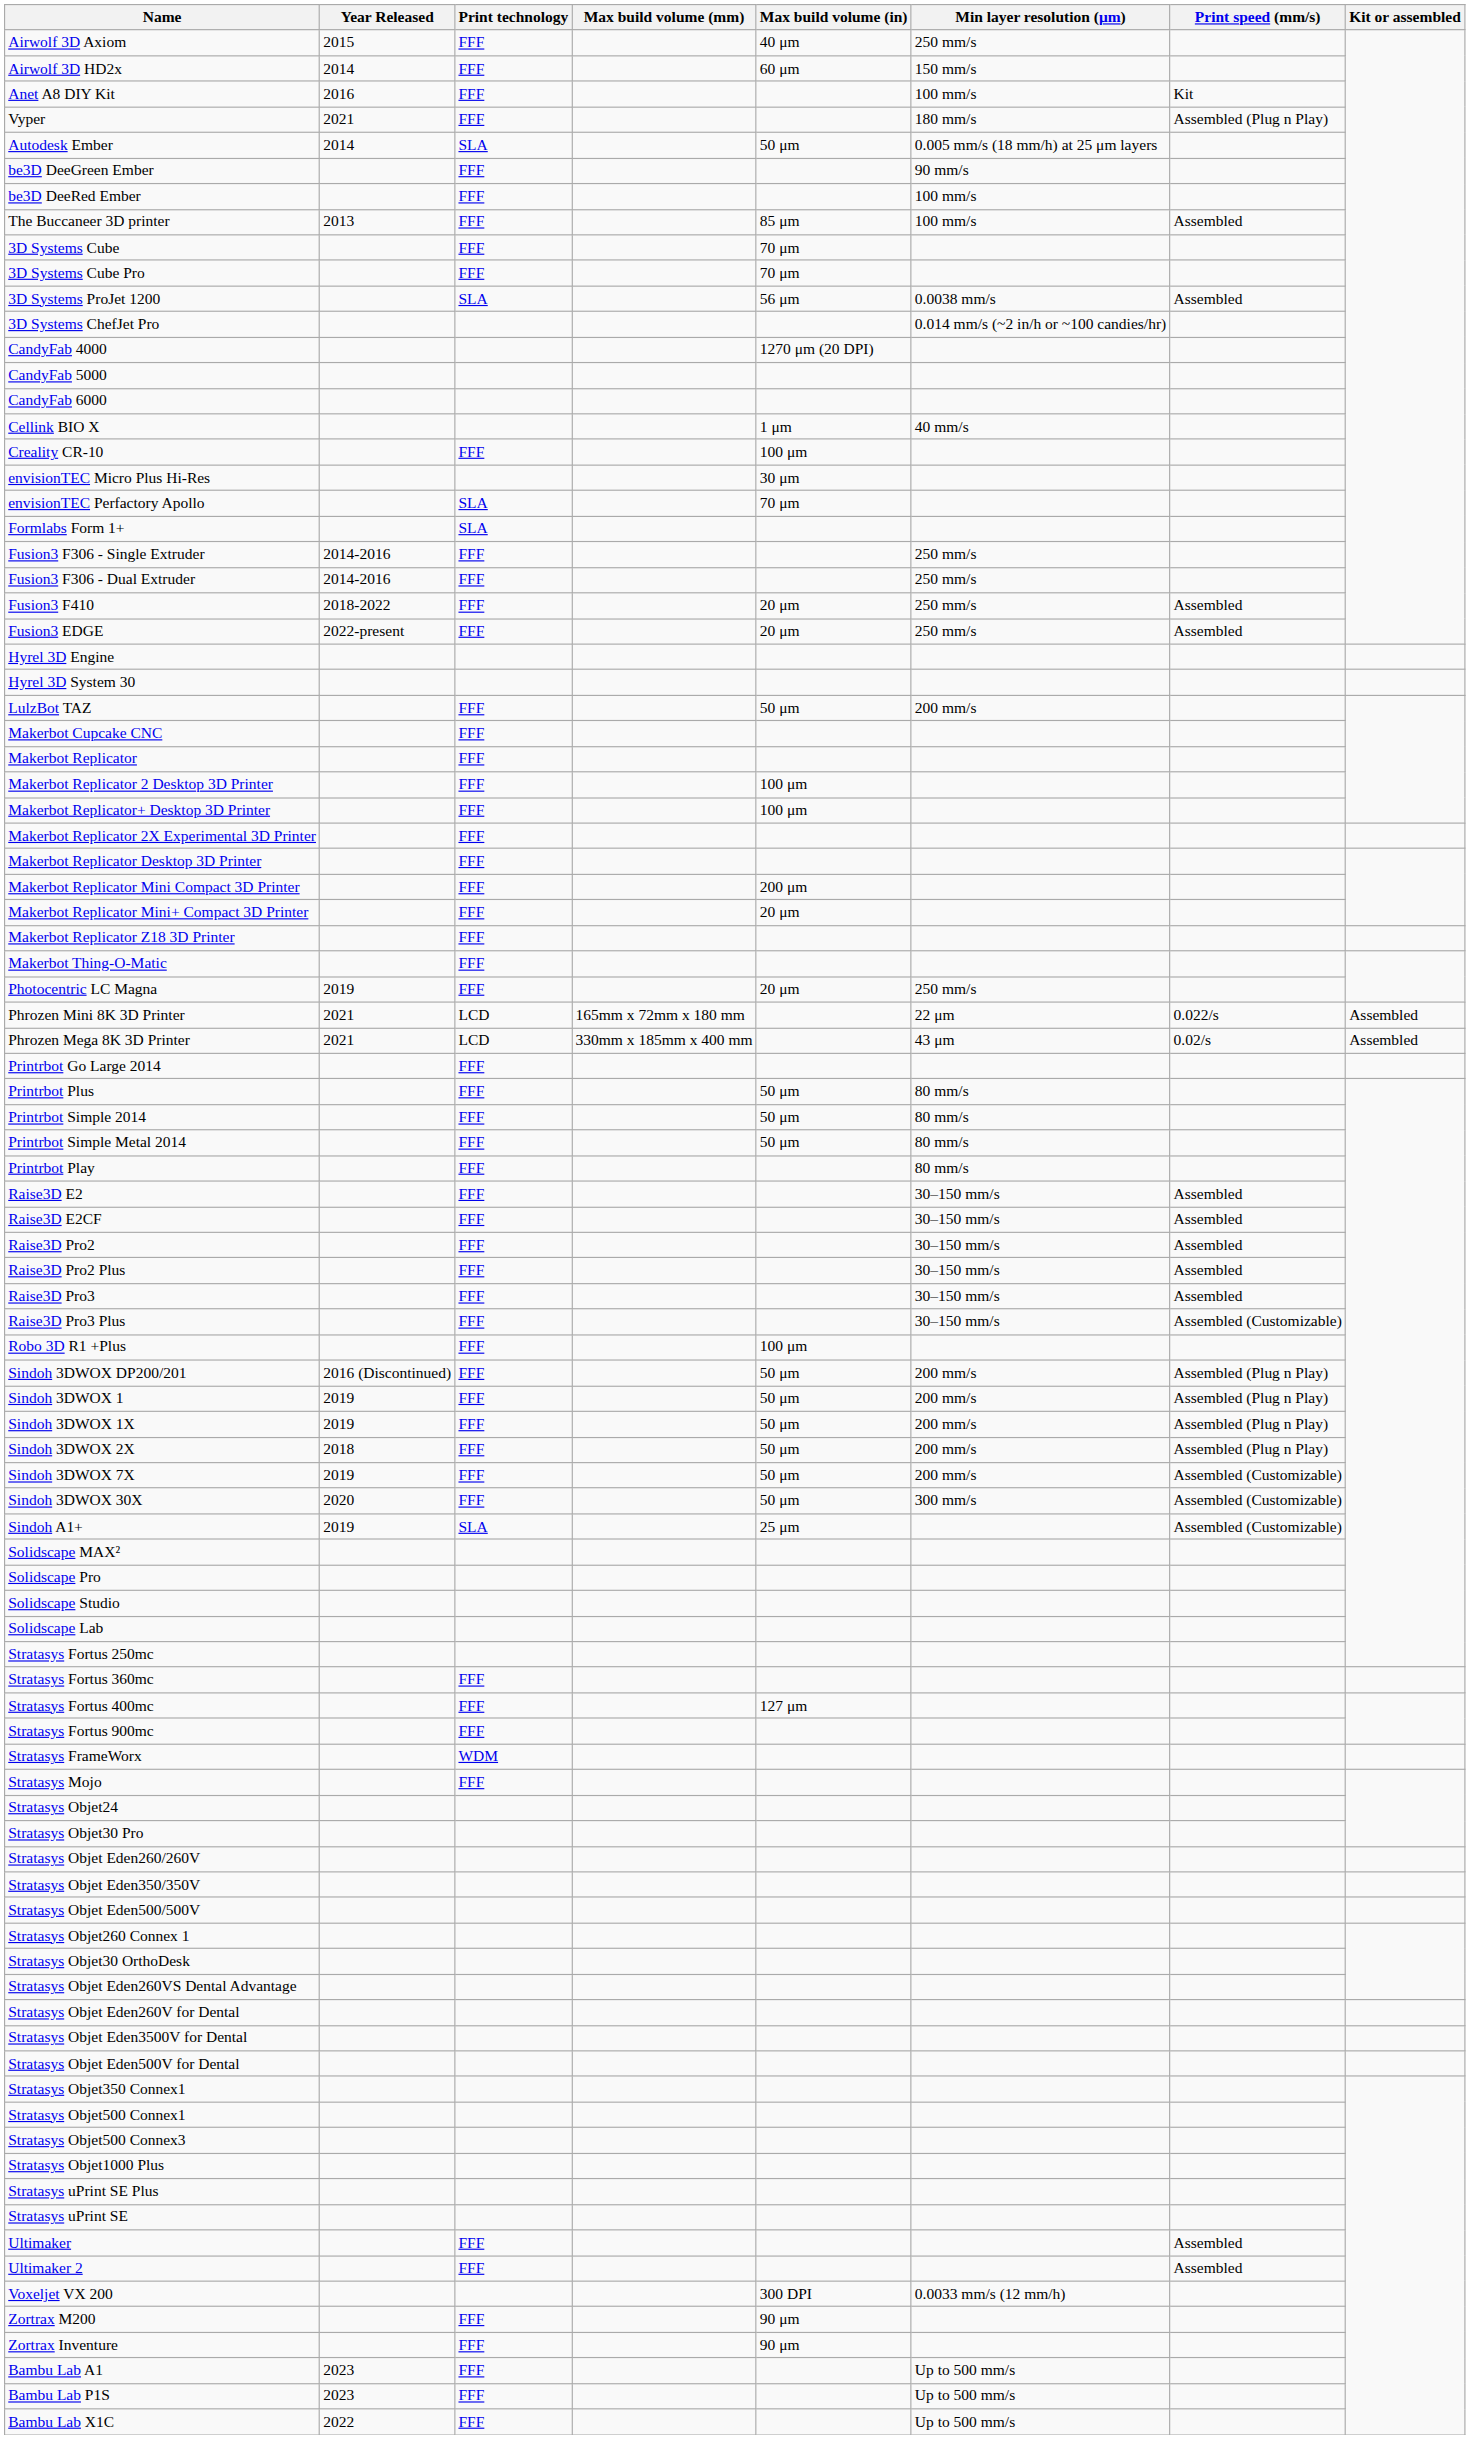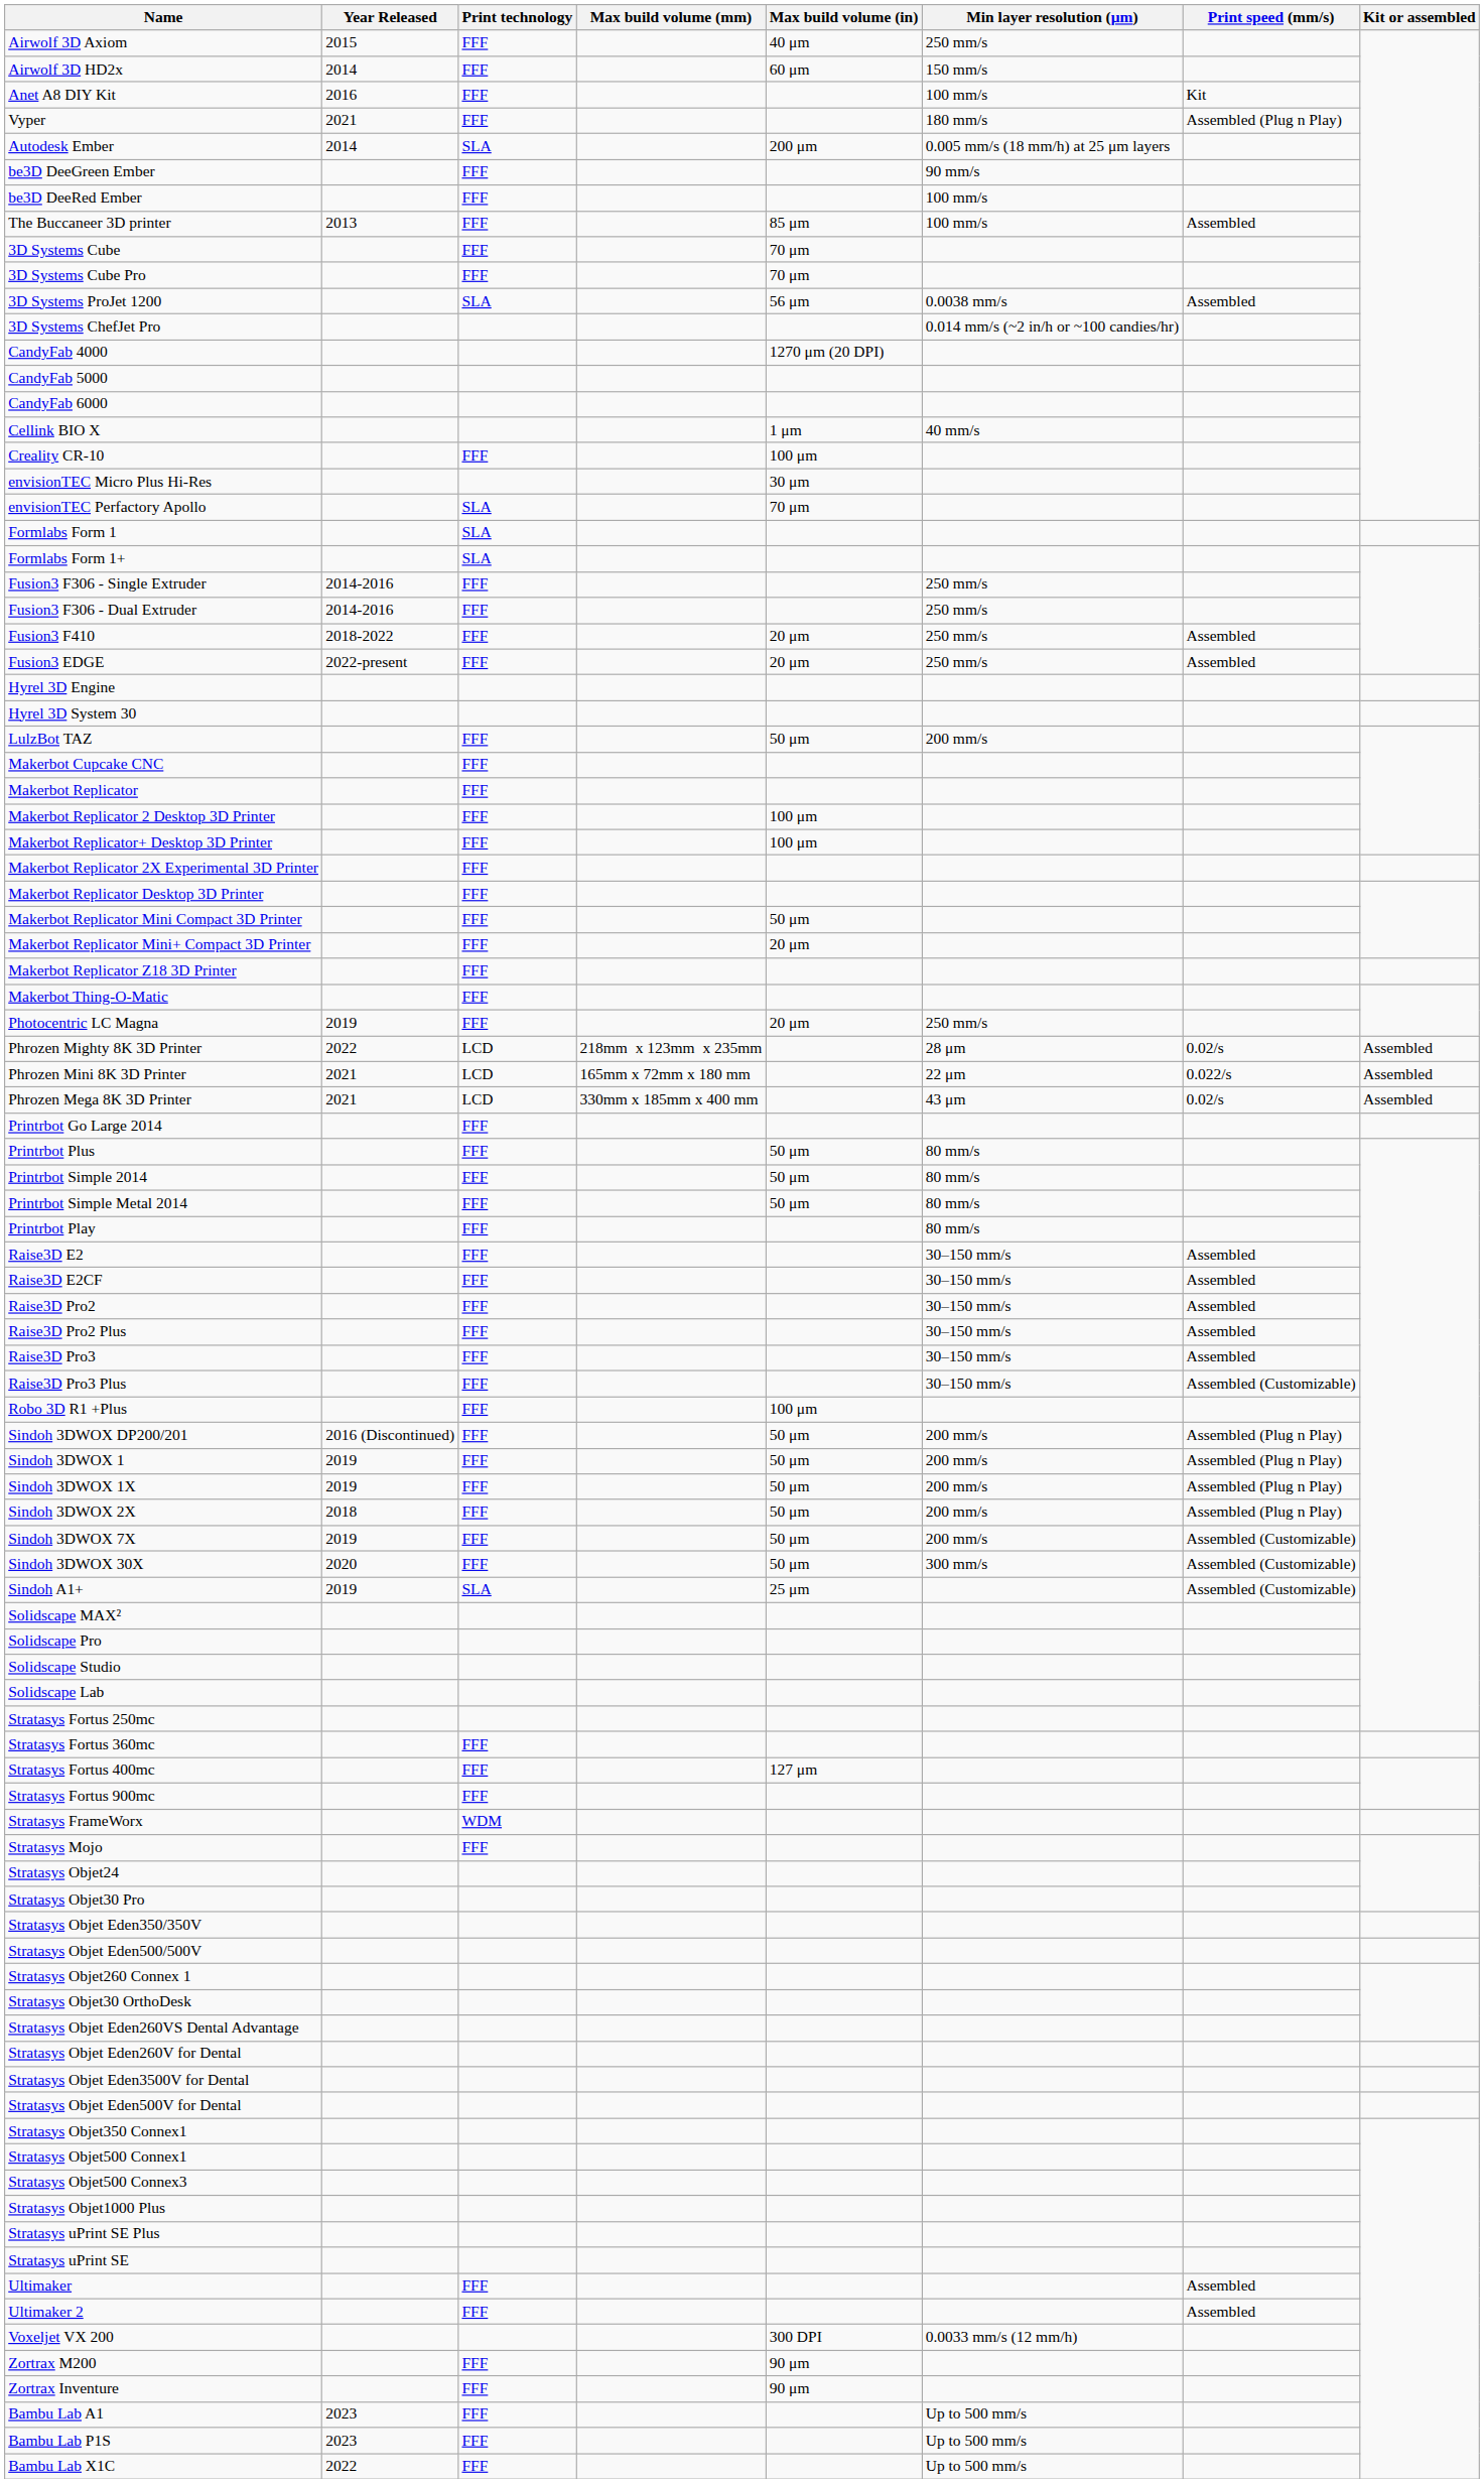Autodesk Ember | Max build volume (in): 50 μm -> 200 μm
+ row: Formlabs Form 1 | SLA
Makerbot Replicator Mini Compact 3D Printer | Max build volume (in): 200 μm -> 50 μm
+ row: Phrozen Mighty 8K 3D Printer | 2022 | LCD | 218mm x 123mm x 235mm | 28 μm | 0.02/s | Assembled
- row: Stratasys Objet Eden260/260V
